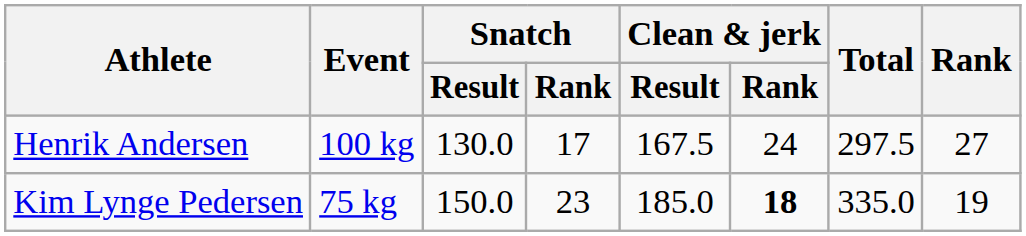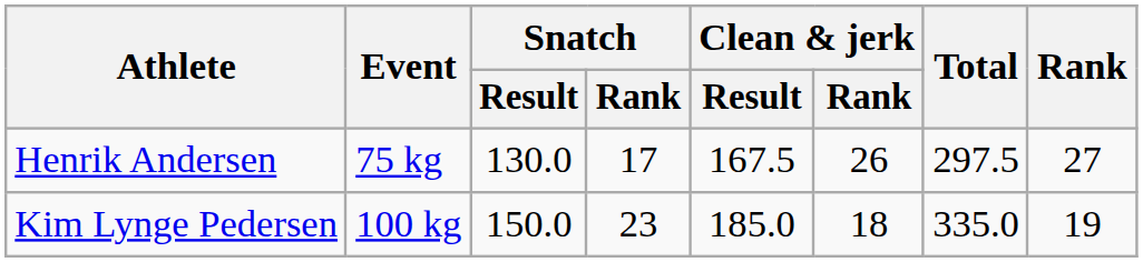Henrik Andersen | Event: 100 kg -> 75 kg
Henrik Andersen | Clean & jerk / Rank: 24 -> 26
Kim Lynge Pedersen | Event: 75 kg -> 100 kg
Kim Lynge Pedersen | Clean & jerk / Rank: bold -> normal
